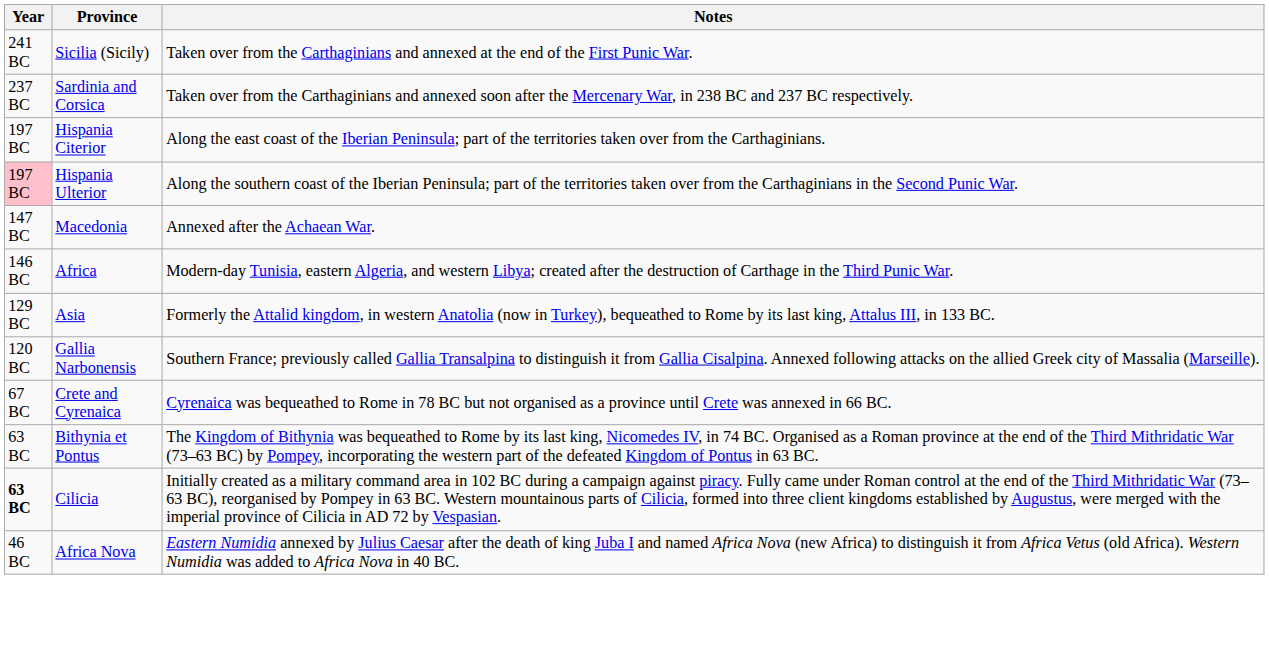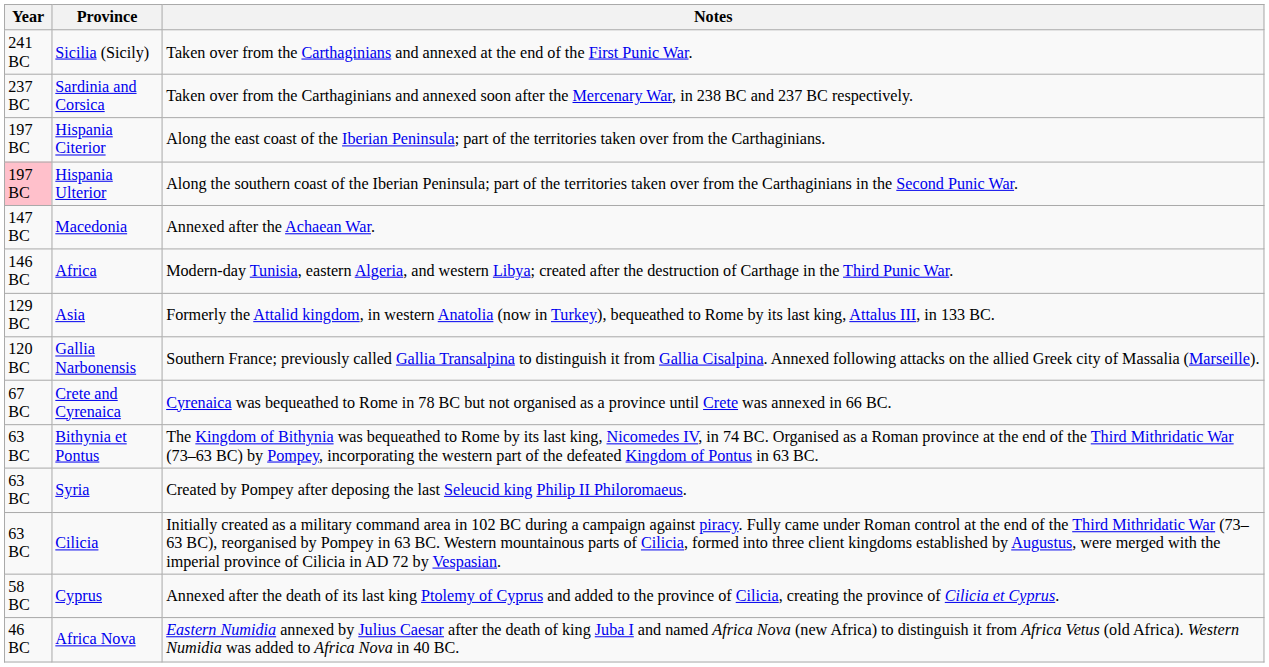+ row: 63 BC | Syria | Created by Pompey after deposing the last Seleucid king Philip II Philoromaeus.
Cilicia | Year: bold -> normal
+ row: 58 BC | Cyprus | Annexed after the death of its last king Ptolemy of Cyprus and added to the province of Cilicia, creating the province of Cilicia et Cyprus.
